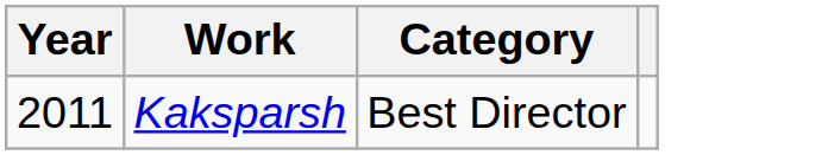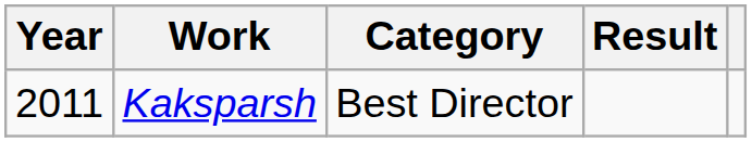+ column: Result
